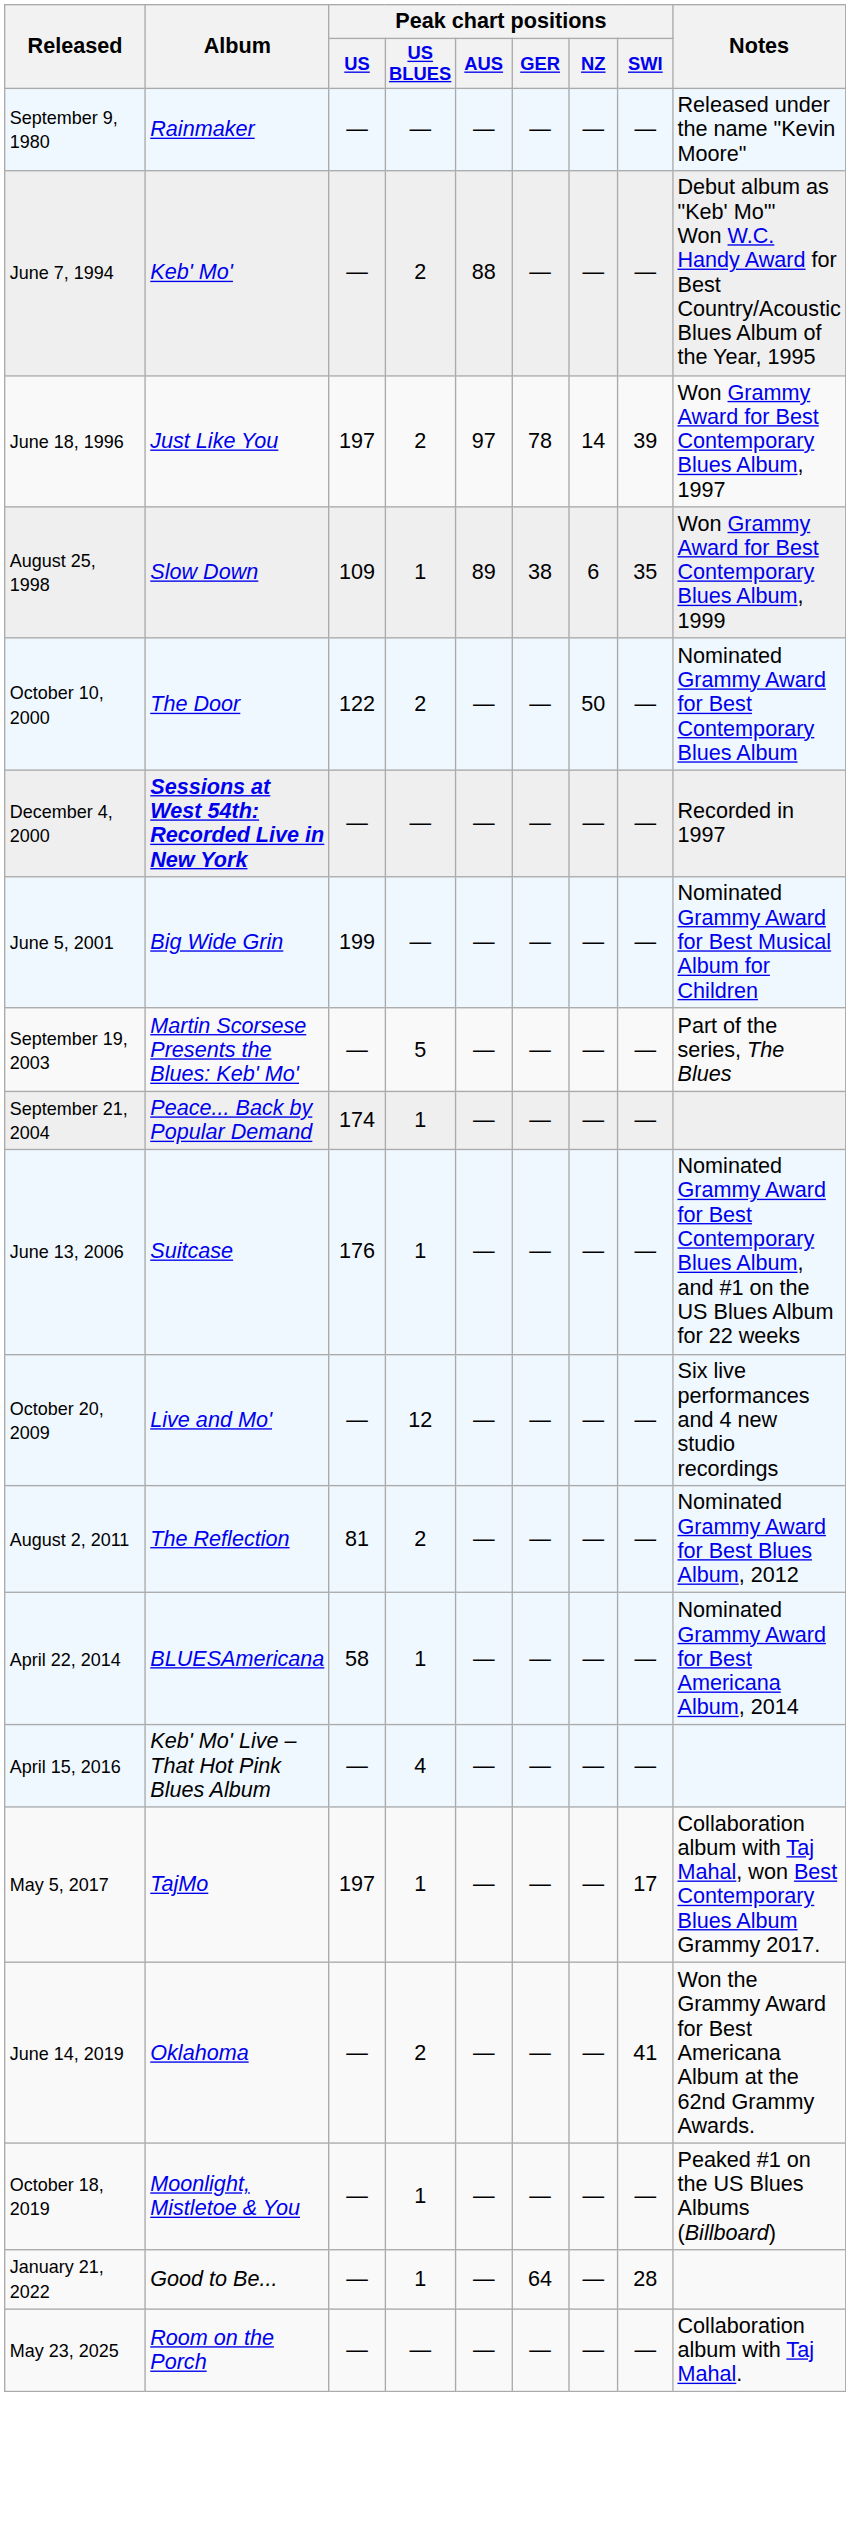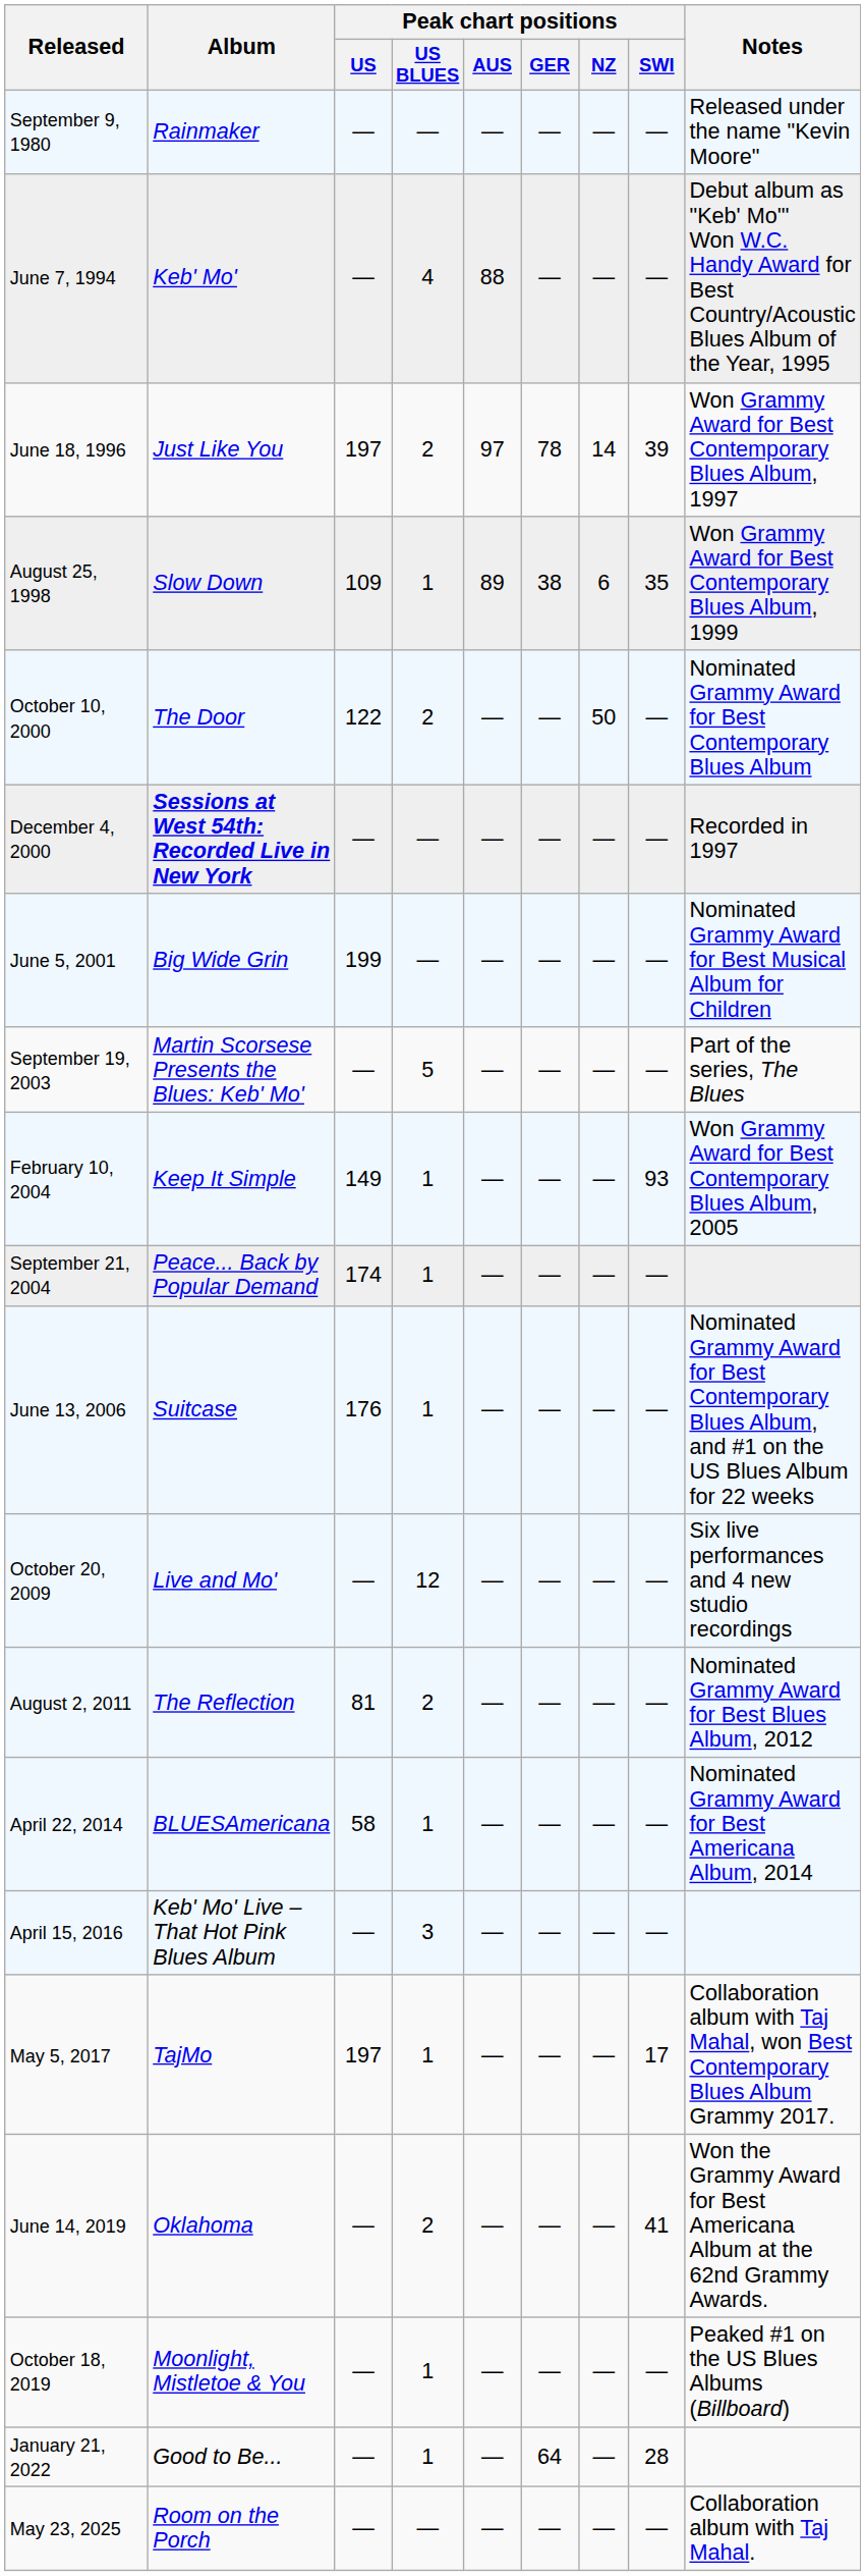June 7, 1994 | Peak chart positions / US BLUES: 2 -> 4
+ row: February 10, 2004 | Keep It Simple | 149 | 1 | — | — | — | 93 | Won Grammy Award for Best Contemporary Blues Album, 2005
April 15, 2016 | Peak chart positions / US BLUES: 4 -> 3
